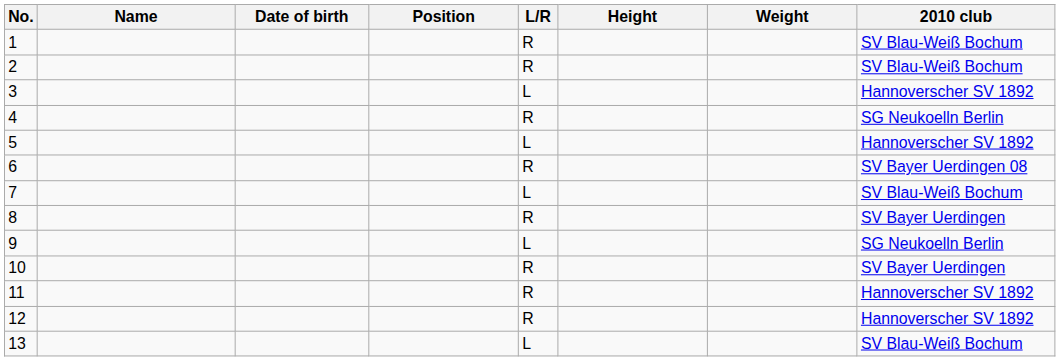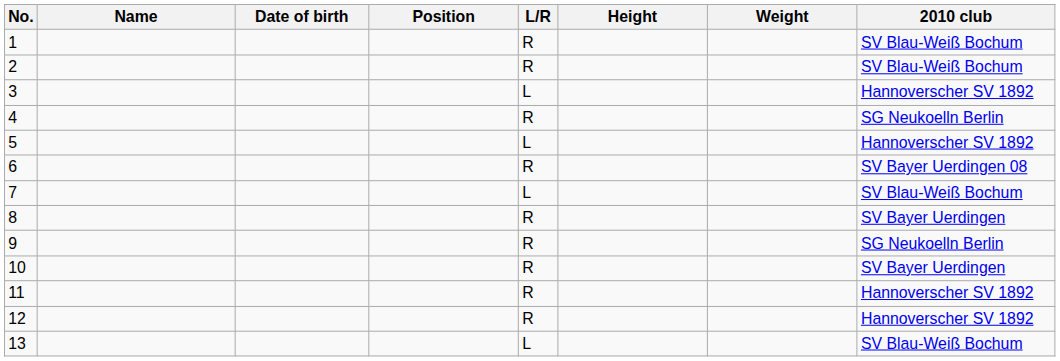9 | L/R: L -> R
